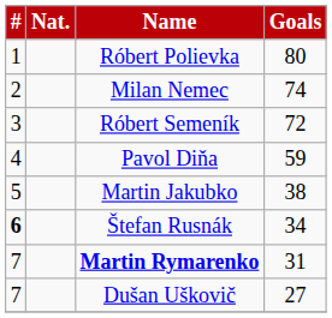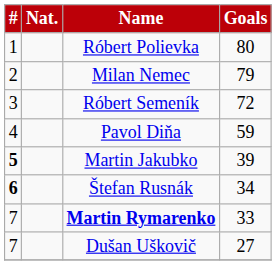Milan Nemec | Goals: 74 -> 79
Martin Jakubko | #: normal -> bold
Martin Jakubko | Goals: 38 -> 39
Martin Rymarenko | Goals: 31 -> 33
